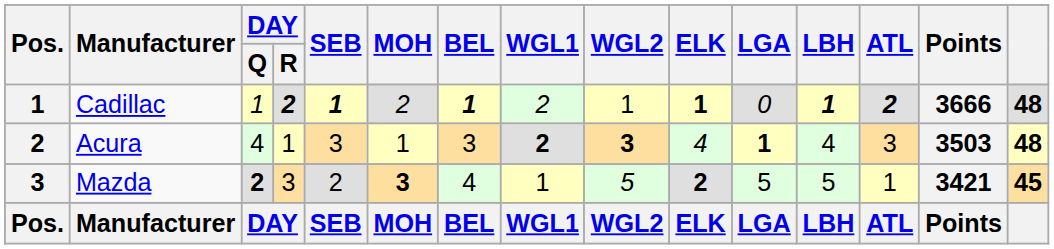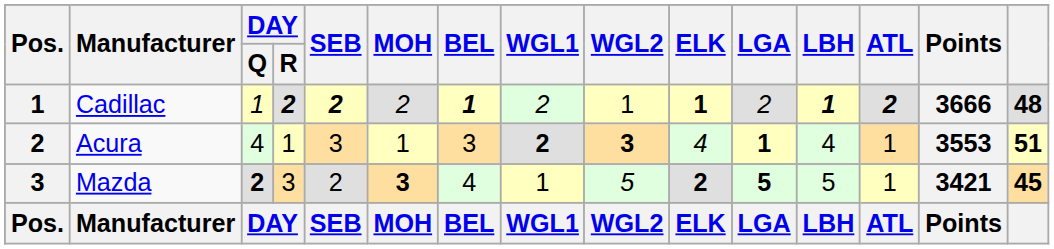Cadillac | SEB: 1 -> 2
Cadillac | LGA: 0 -> 2
Acura | ATL: 3 -> 1
Acura | Points: 3503 -> 3553
Acura | column 15: 48 -> 51
Mazda | LGA: normal -> bold
